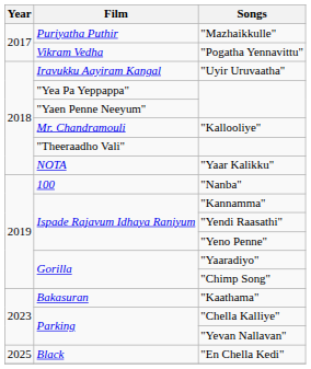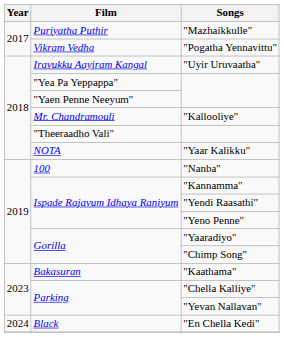"En Chella Kedi" | Year: 2025 -> 2024
